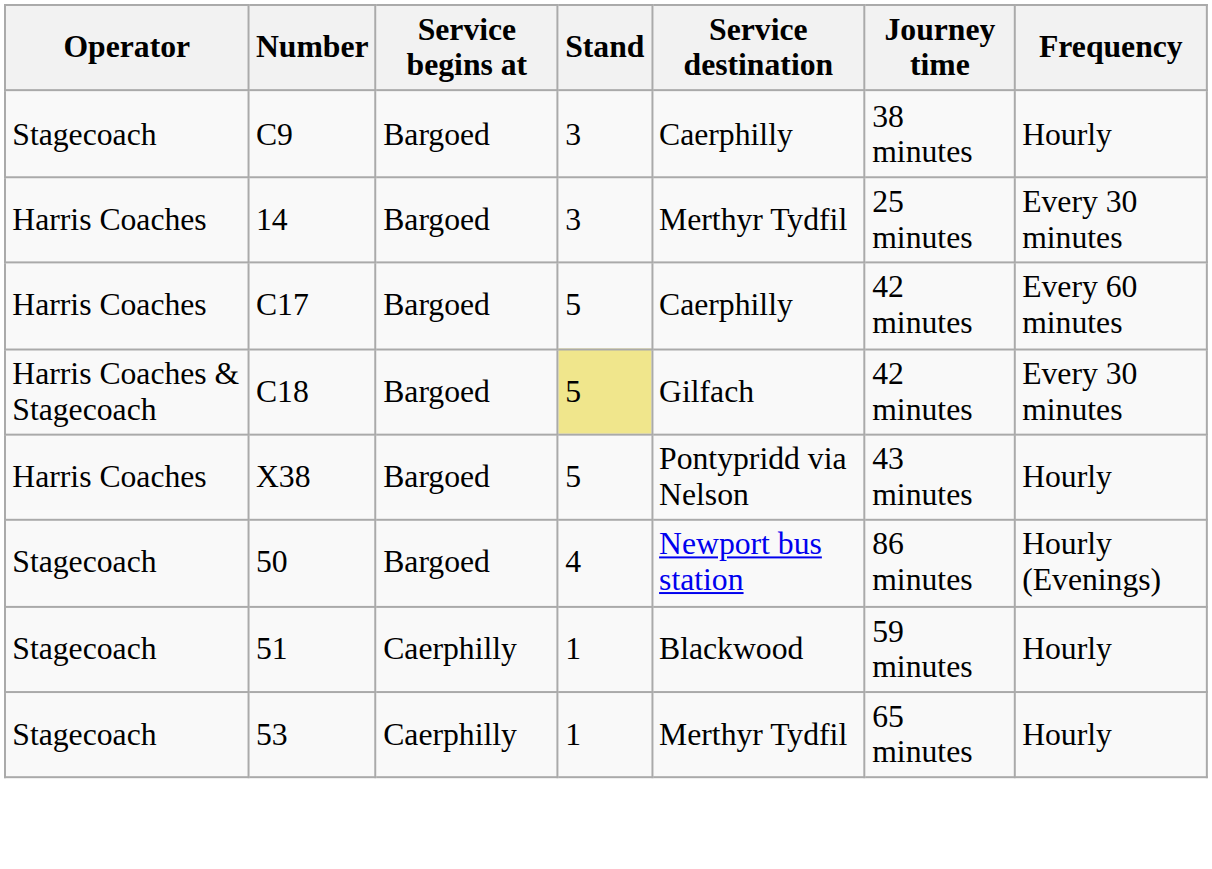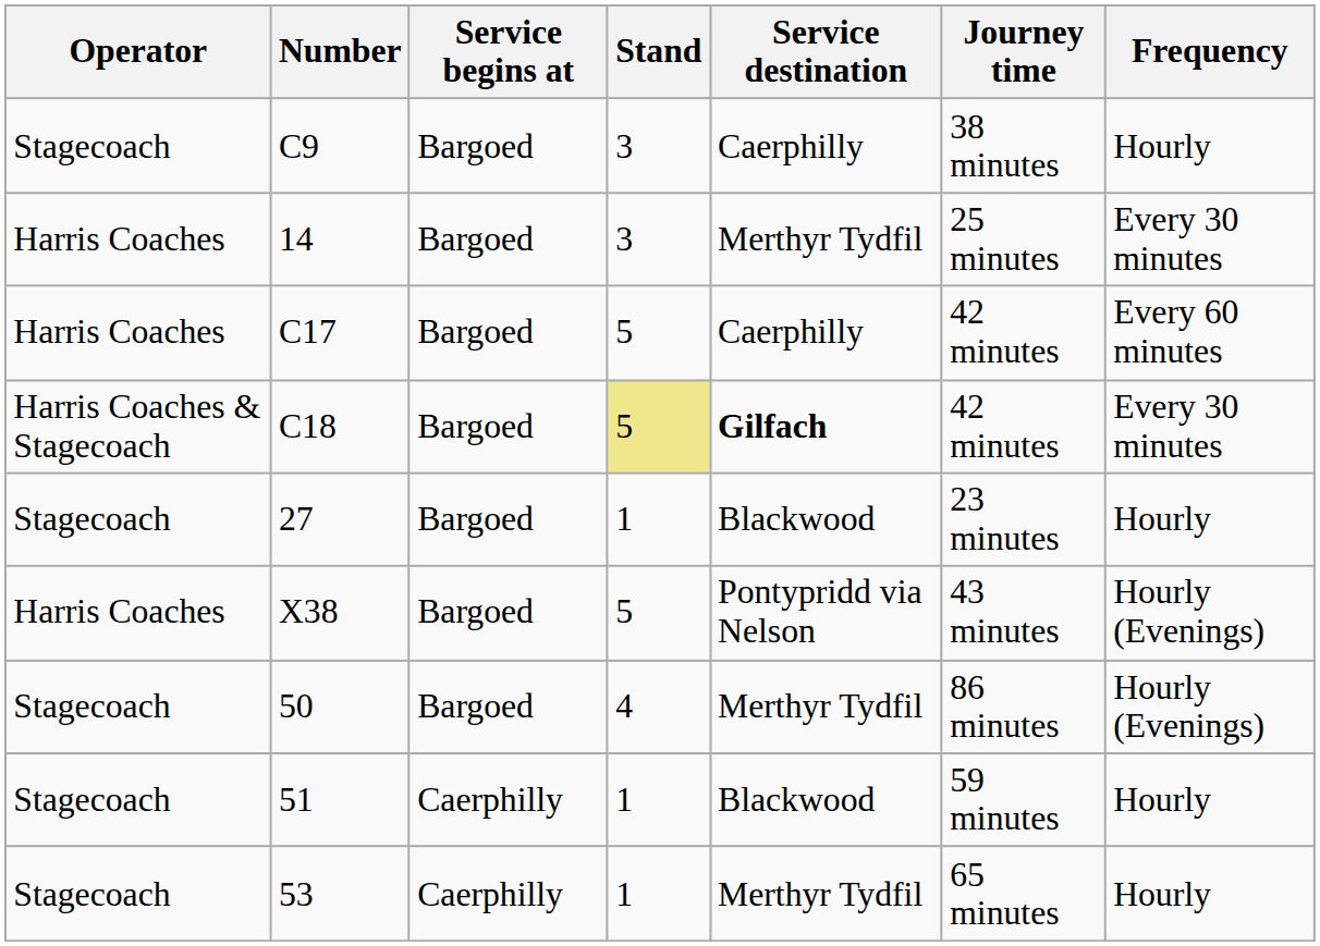C18 | Service destination: normal -> bold
+ row: Stagecoach | 27 | Bargoed | 1 | Blackwood | 23 minutes | Hourly
X38 | Frequency: Hourly -> Hourly (Evenings)
50 | Service destination: Newport bus station -> Merthyr Tydfil
